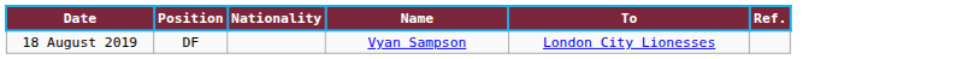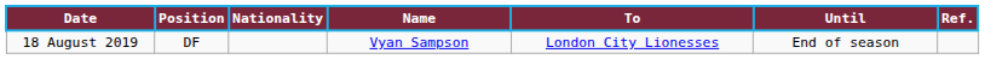+ column: Until | End of season
